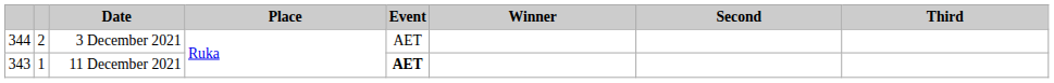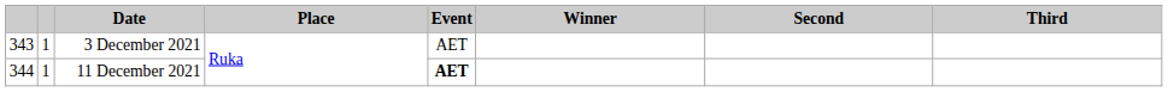3 December 2021 | column 1: 344 -> 343
3 December 2021 | column 2: 2 -> 1
11 December 2021 | column 1: 343 -> 344
